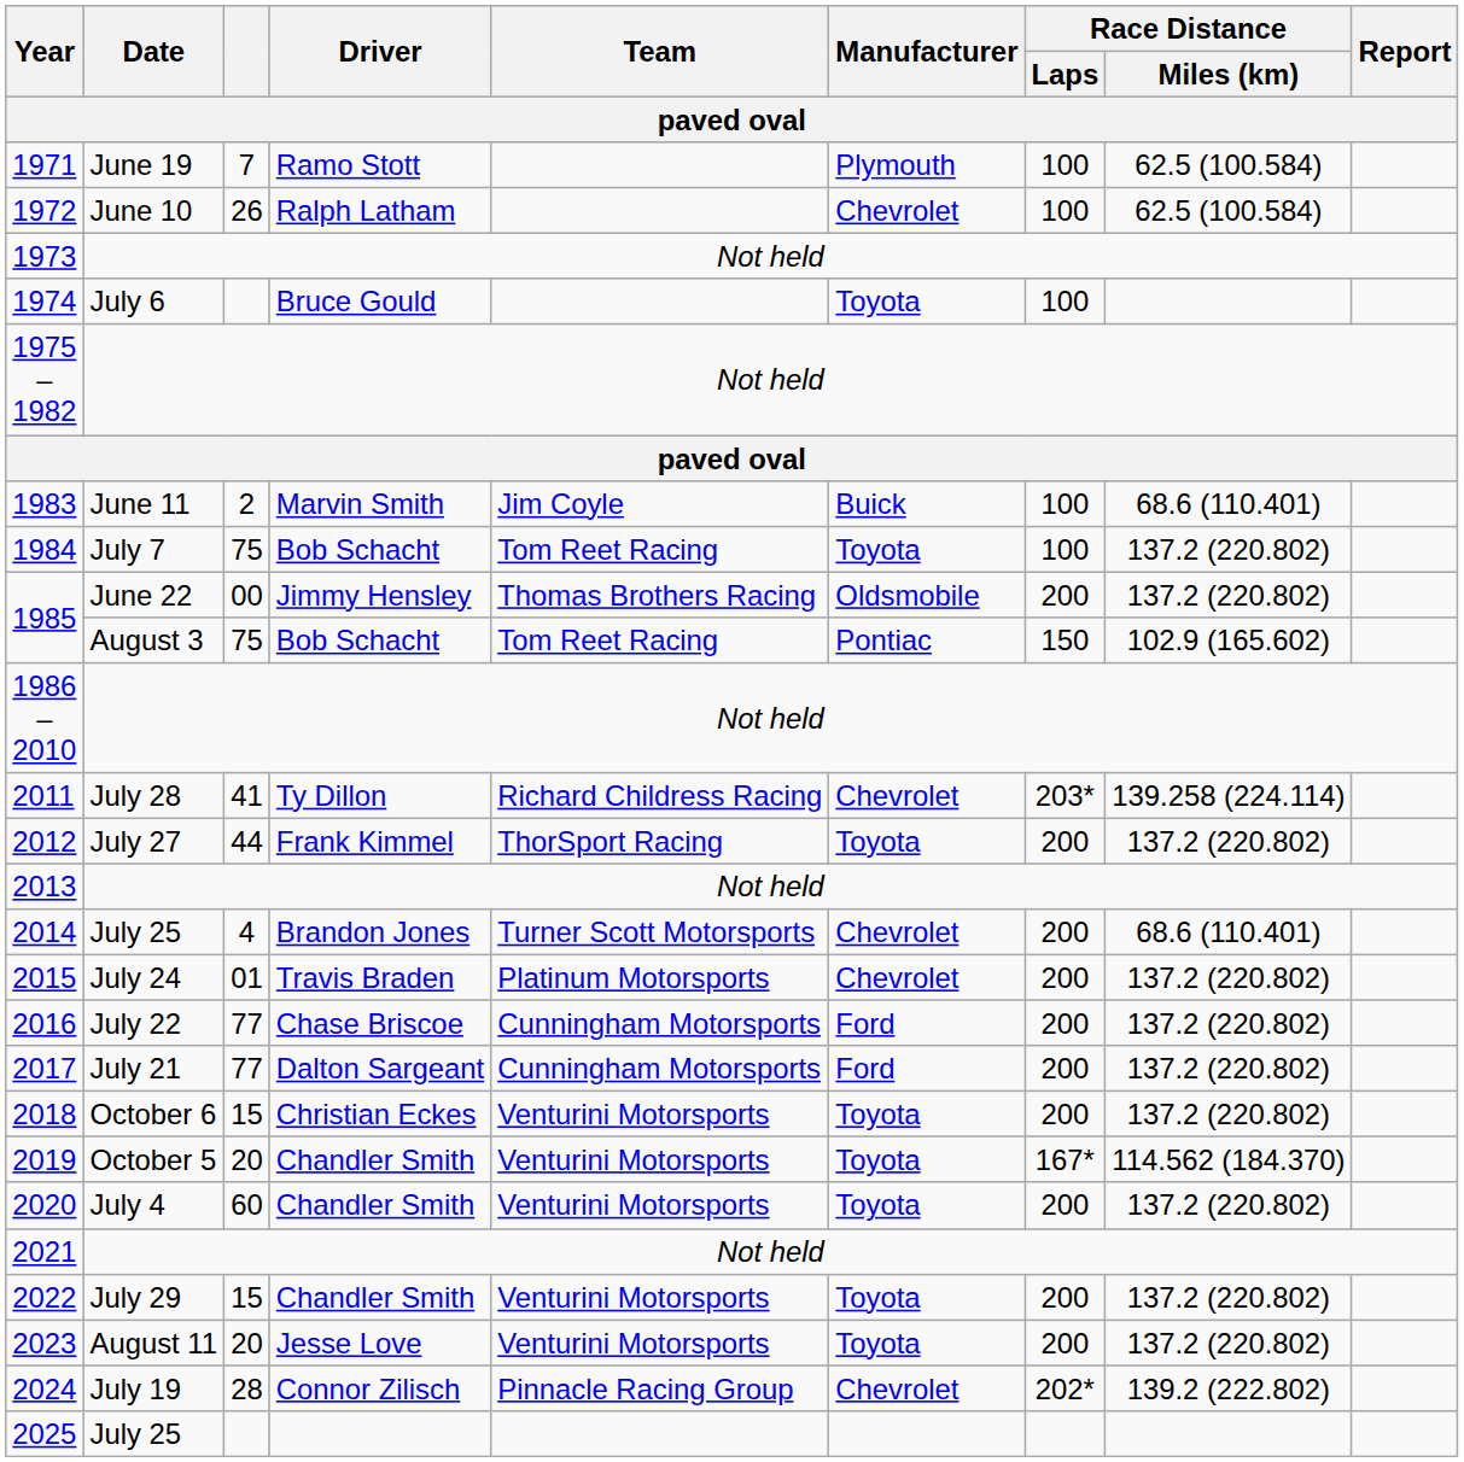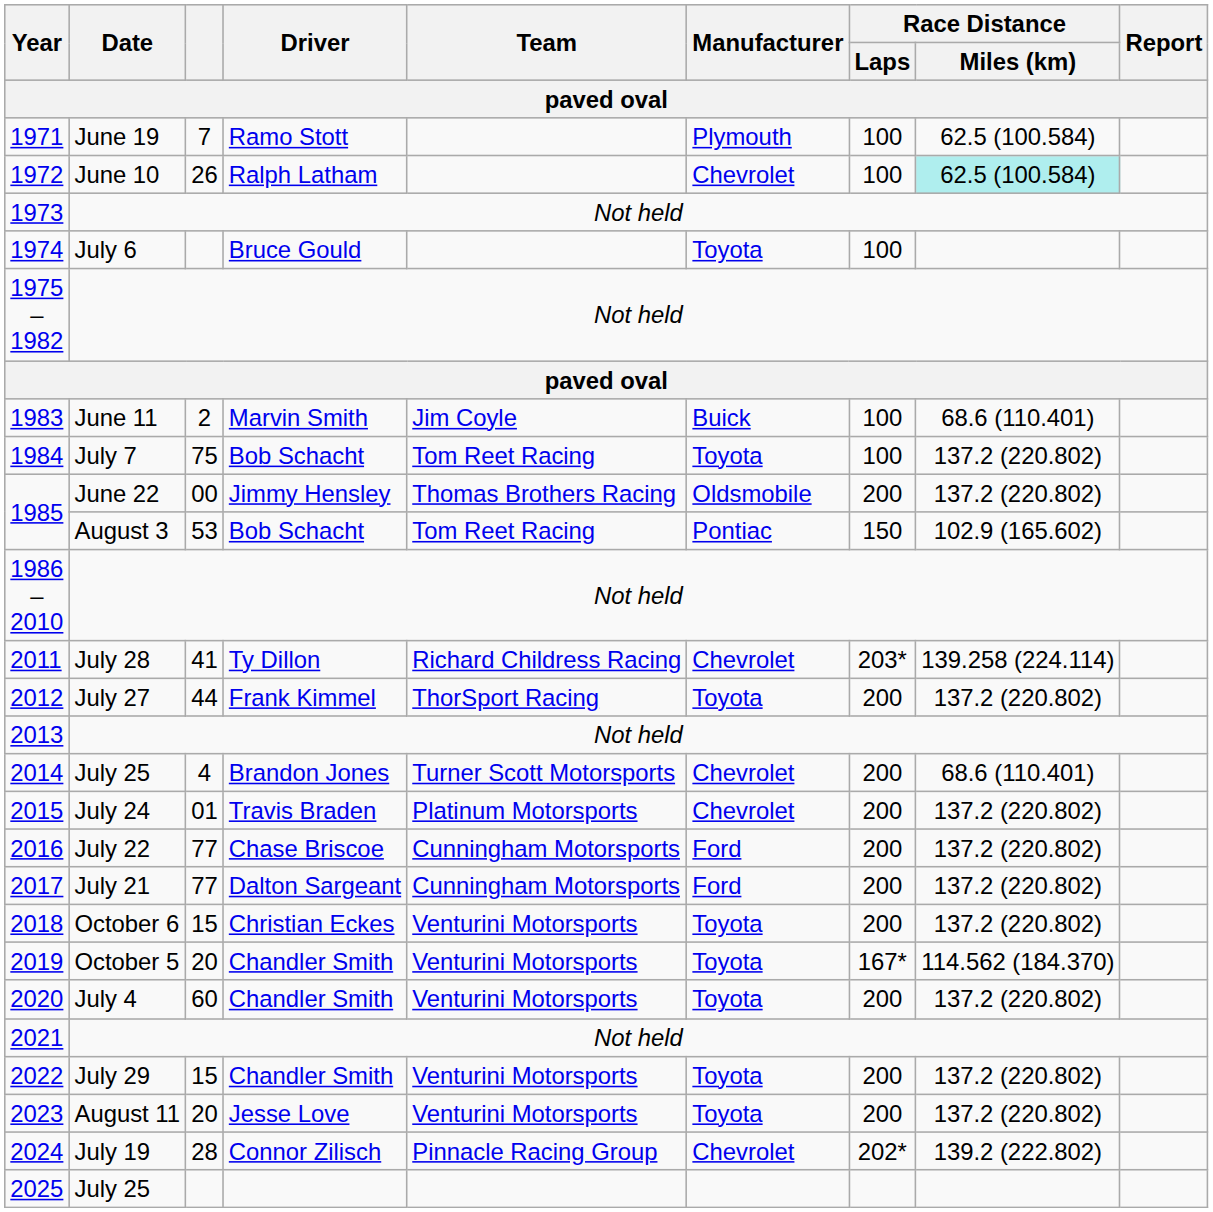1972 | Race Distance / Miles (km): no background -> paleturquoise background
1985 / August 3 | column 3: 75 -> 53
